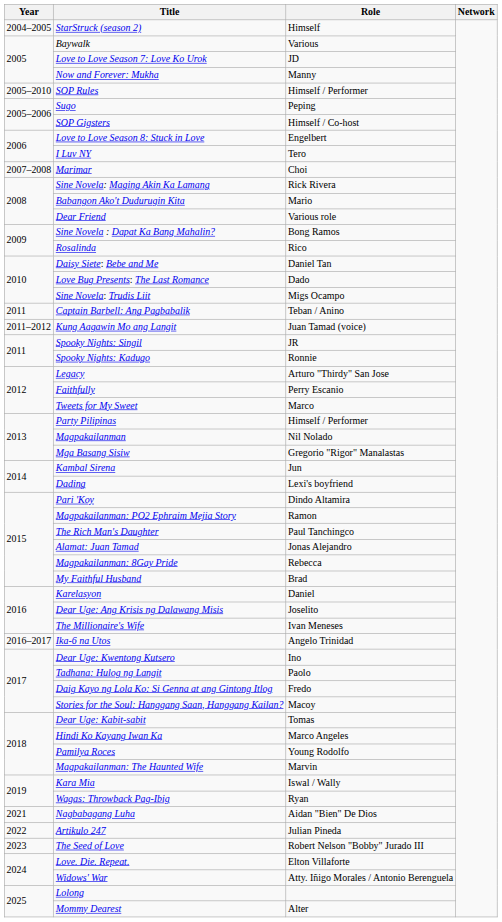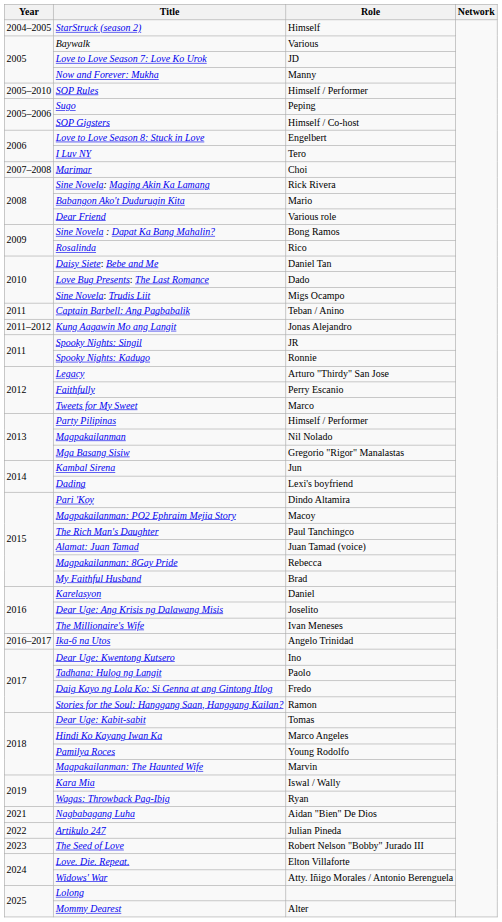Kung Aagawin Mo ang Langit | Role: Juan Tamad (voice) -> Jonas Alejandro
Magpakailanman: PO2 Ephraim Mejia Story | Role: Ramon -> Macoy
Alamat: Juan Tamad | Role: Jonas Alejandro -> Juan Tamad (voice)
Stories for the Soul: Hanggang Saan, Hanggang Kailan? | Role: Macoy -> Ramon
